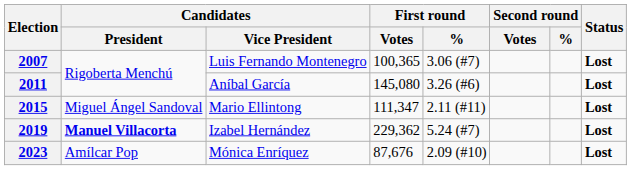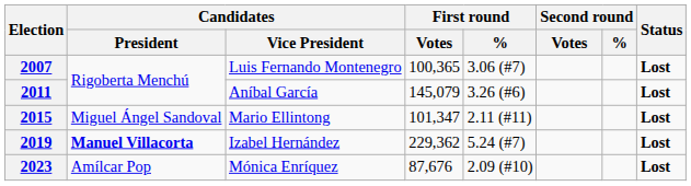2011 | First round / Votes: 145,080 -> 145,079
2015 | First round / Votes: 111,347 -> 101,347
